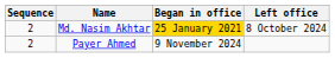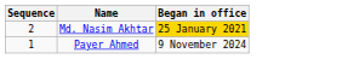- column: Left office | 8 October 2024
Payer Ahmed | Sequence: 2 -> 1
